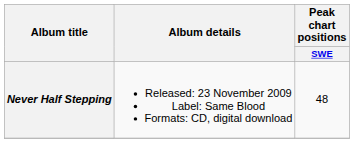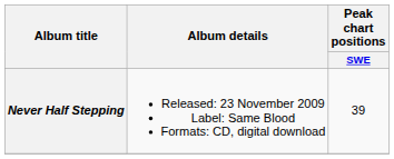Never Half Stepping | Peak chart positions / SWE: 48 -> 39
